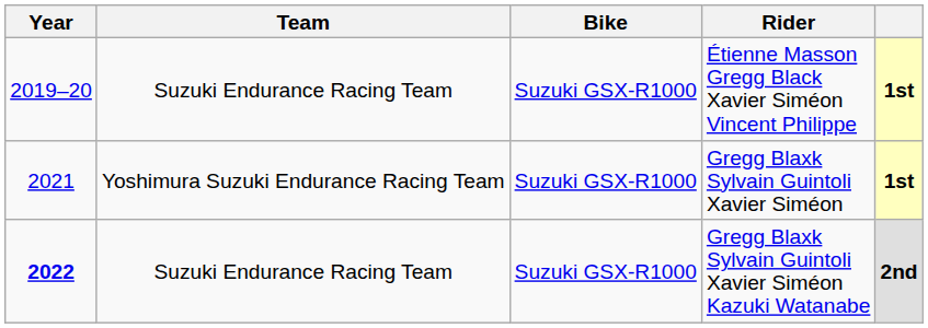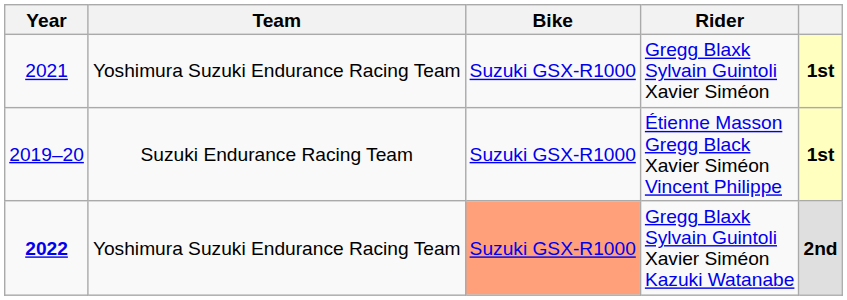rows swapped: Étienne Masson Gregg Black Xavier Siméon Vincent Philippe <-> Gregg Blaxk Sylvain Guintoli Xavier Siméon
Gregg Blaxk Sylvain Guintoli Xavier Siméon Kazuki Watanabe | Team: Suzuki Endurance Racing Team -> Yoshimura Suzuki Endurance Racing Team
Gregg Blaxk Sylvain Guintoli Xavier Siméon Kazuki Watanabe | Bike: no background -> lightsalmon background
